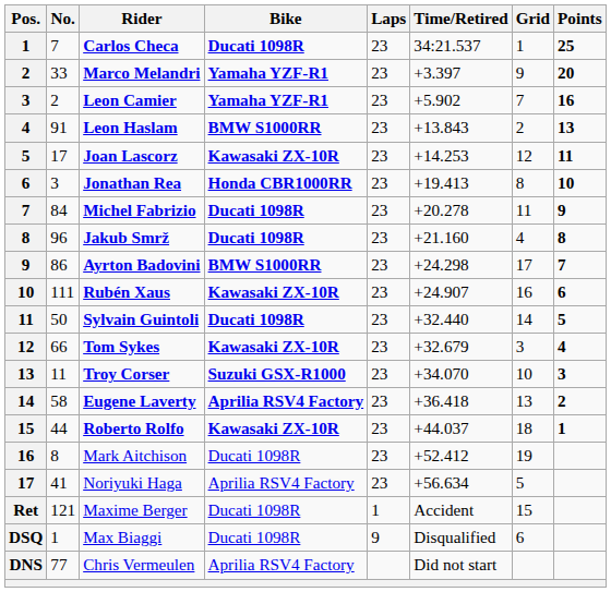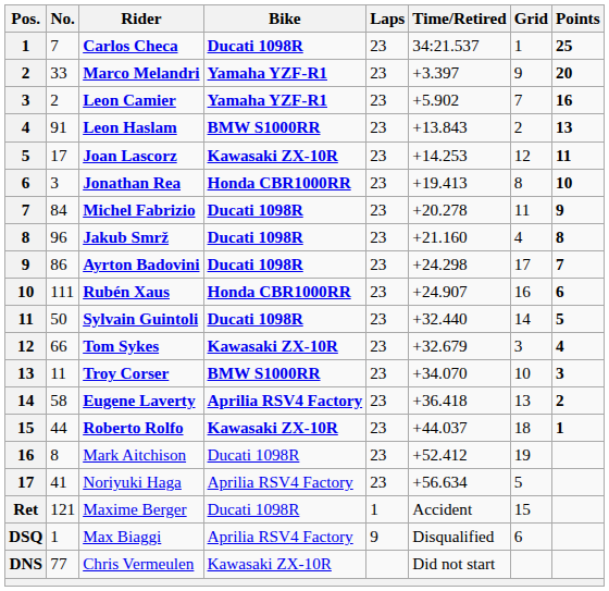Ayrton Badovini | Bike: BMW S1000RR -> Ducati 1098R
Rubén Xaus | Bike: Kawasaki ZX-10R -> Honda CBR1000RR
Troy Corser | Bike: Suzuki GSX-R1000 -> BMW S1000RR
Max Biaggi | Bike: Ducati 1098R -> Aprilia RSV4 Factory
Chris Vermeulen | Bike: Aprilia RSV4 Factory -> Kawasaki ZX-10R
